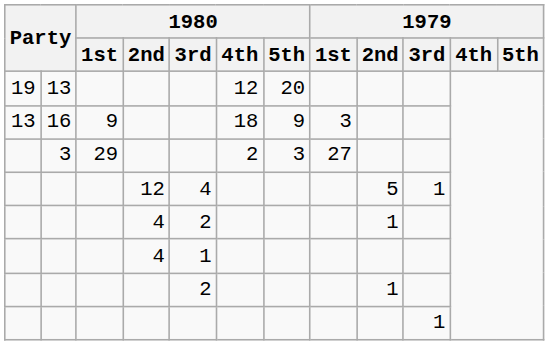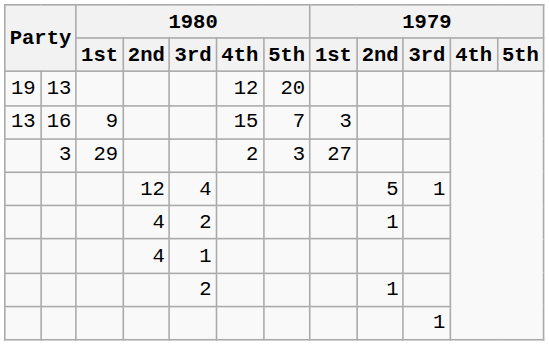16 | 1980 / 4th: 18 -> 15
16 | 1980 / 5th: 9 -> 7
